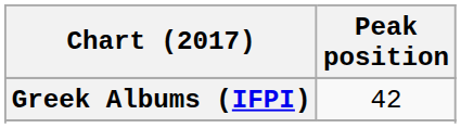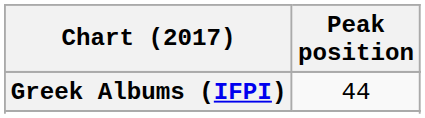Greek Albums (IFPI) | Peak position: 42 -> 44
